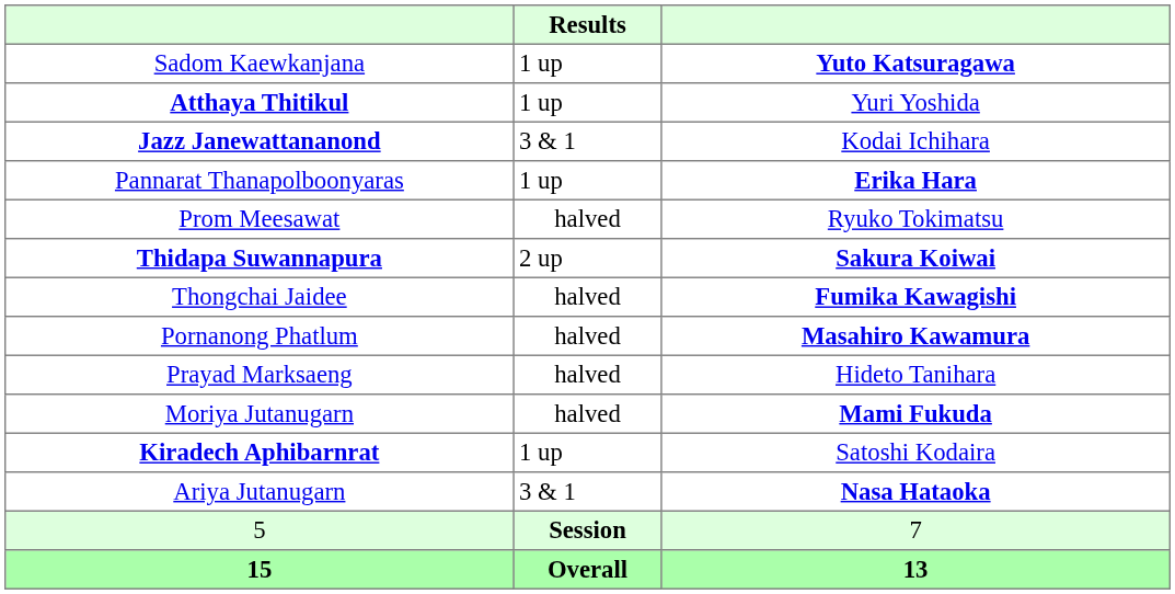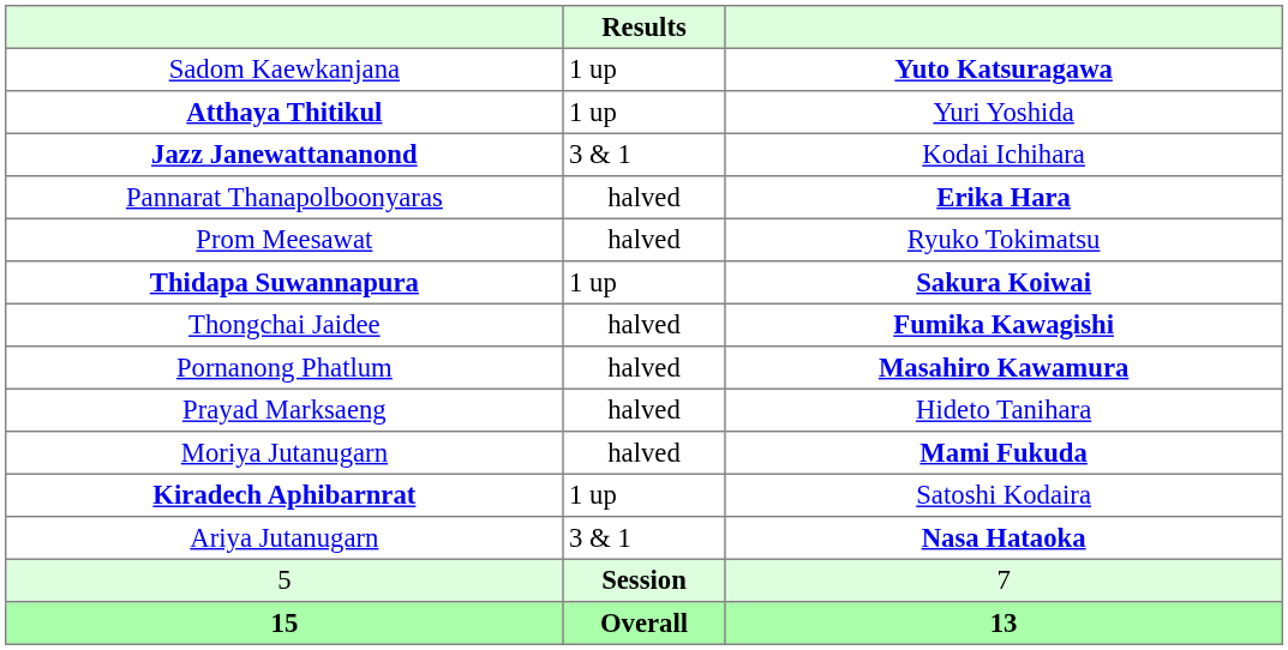Pannarat Thanapolboonyaras | Results: 1 up -> halved
Thidapa Suwannapura | Results: 2 up -> 1 up
